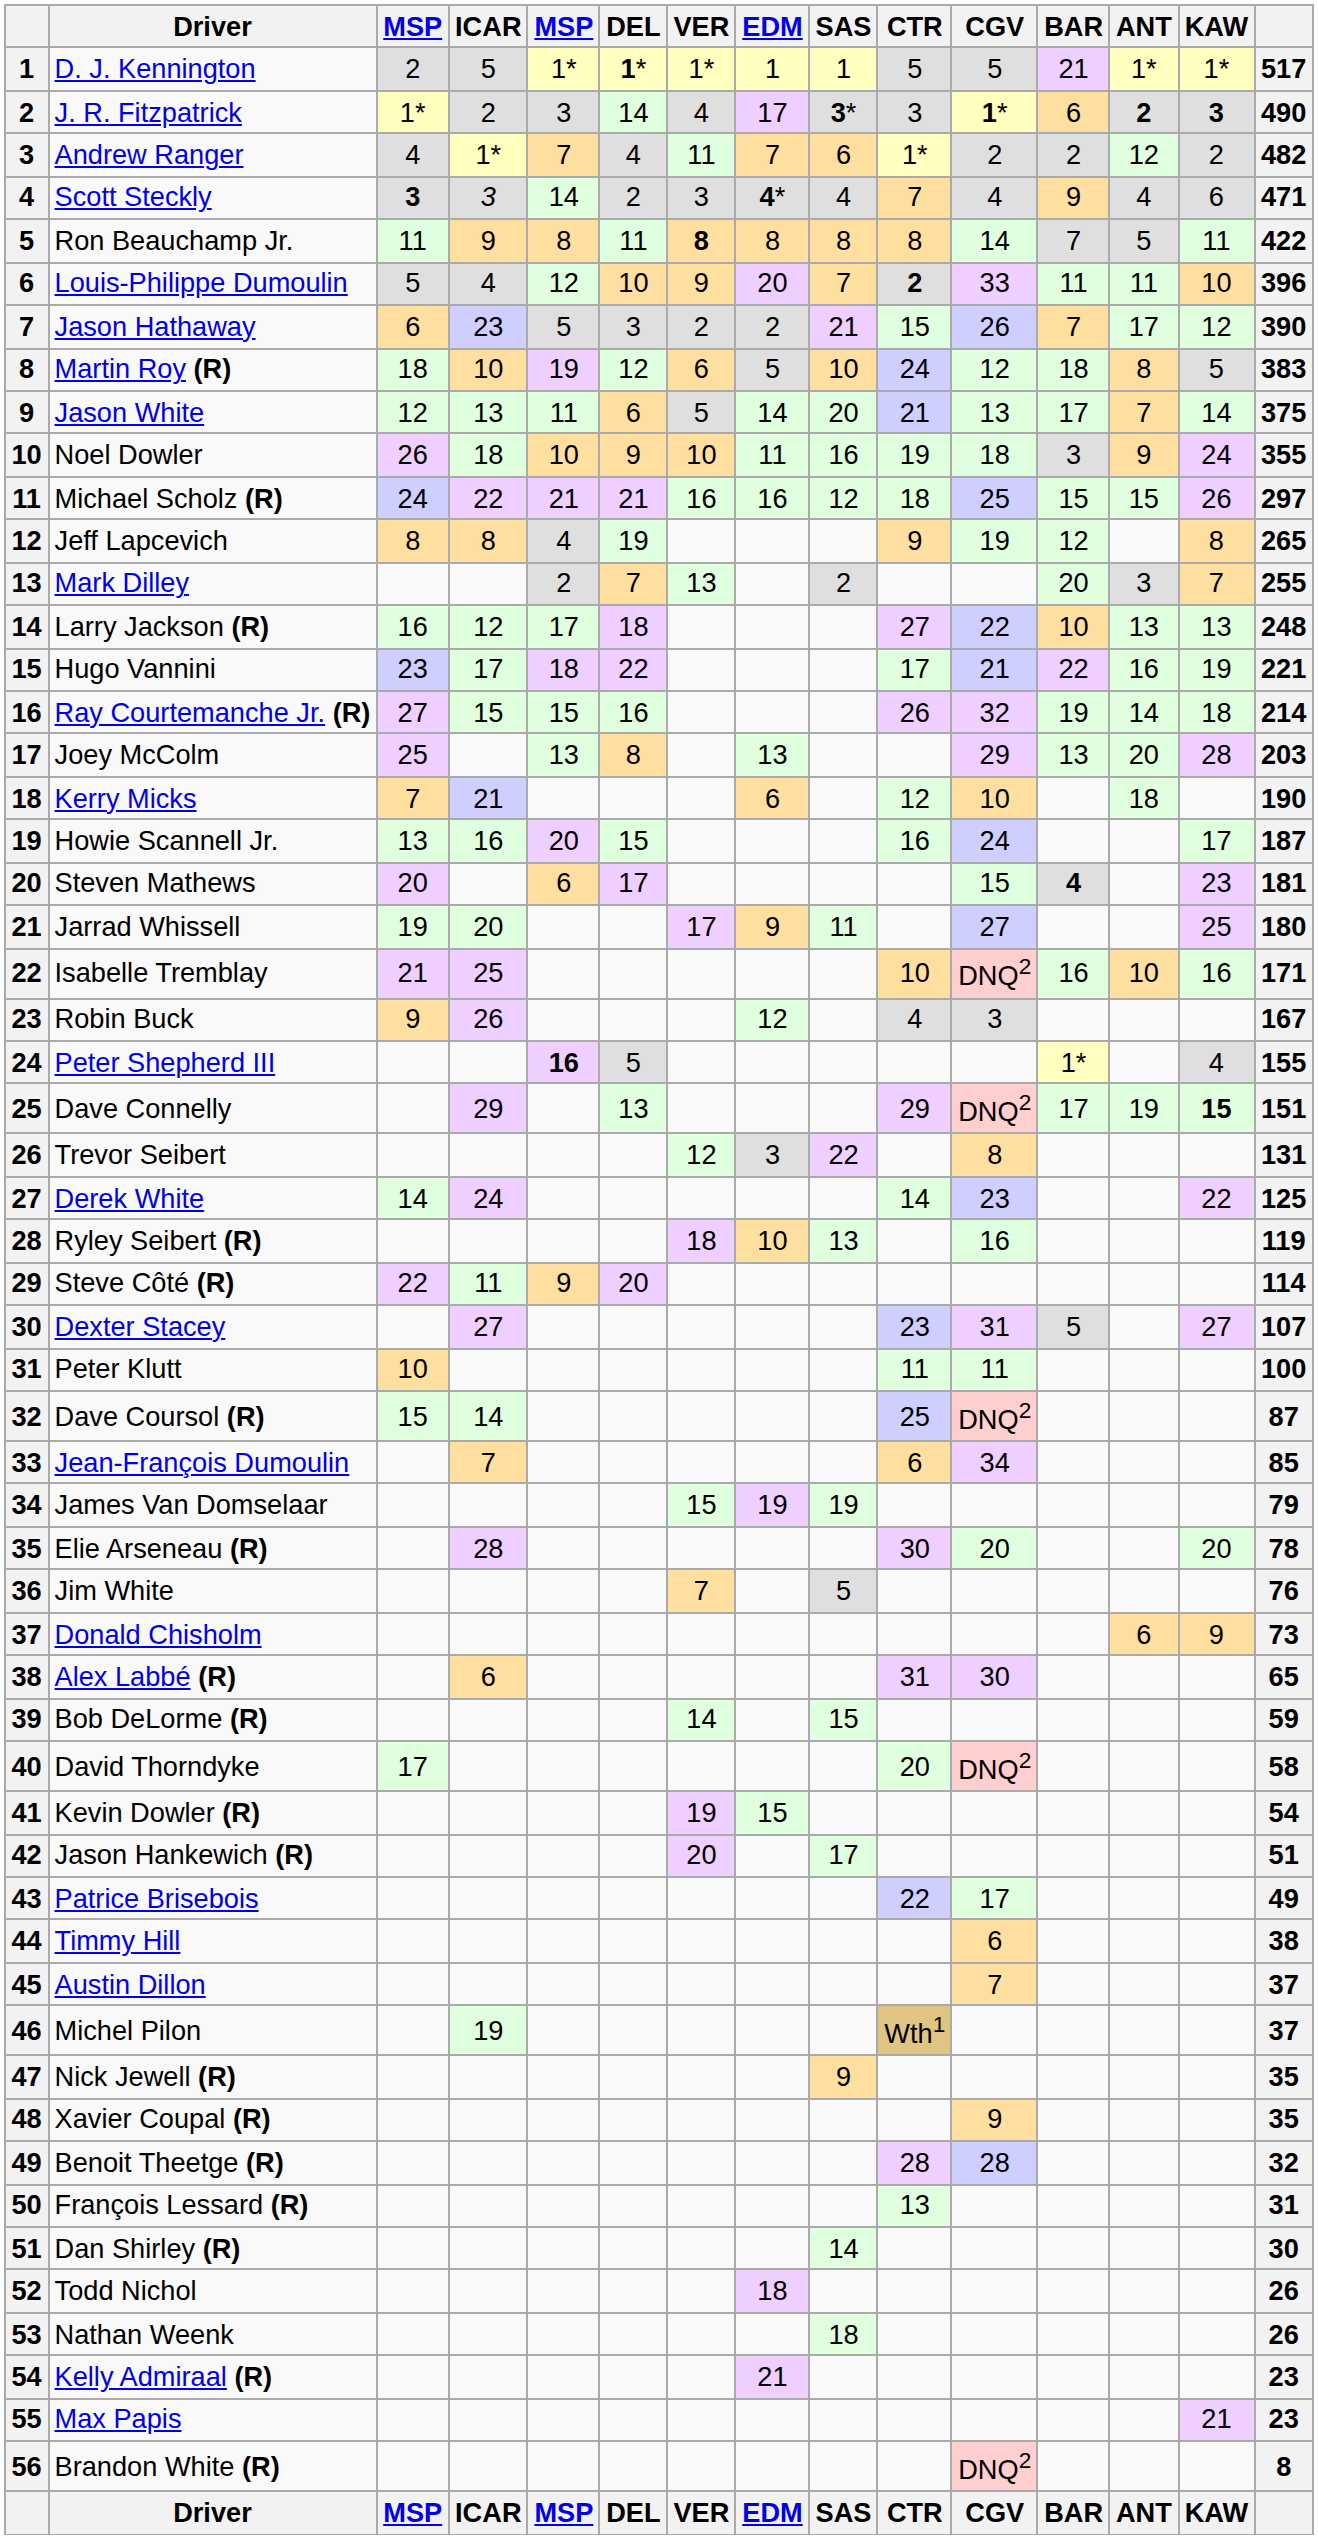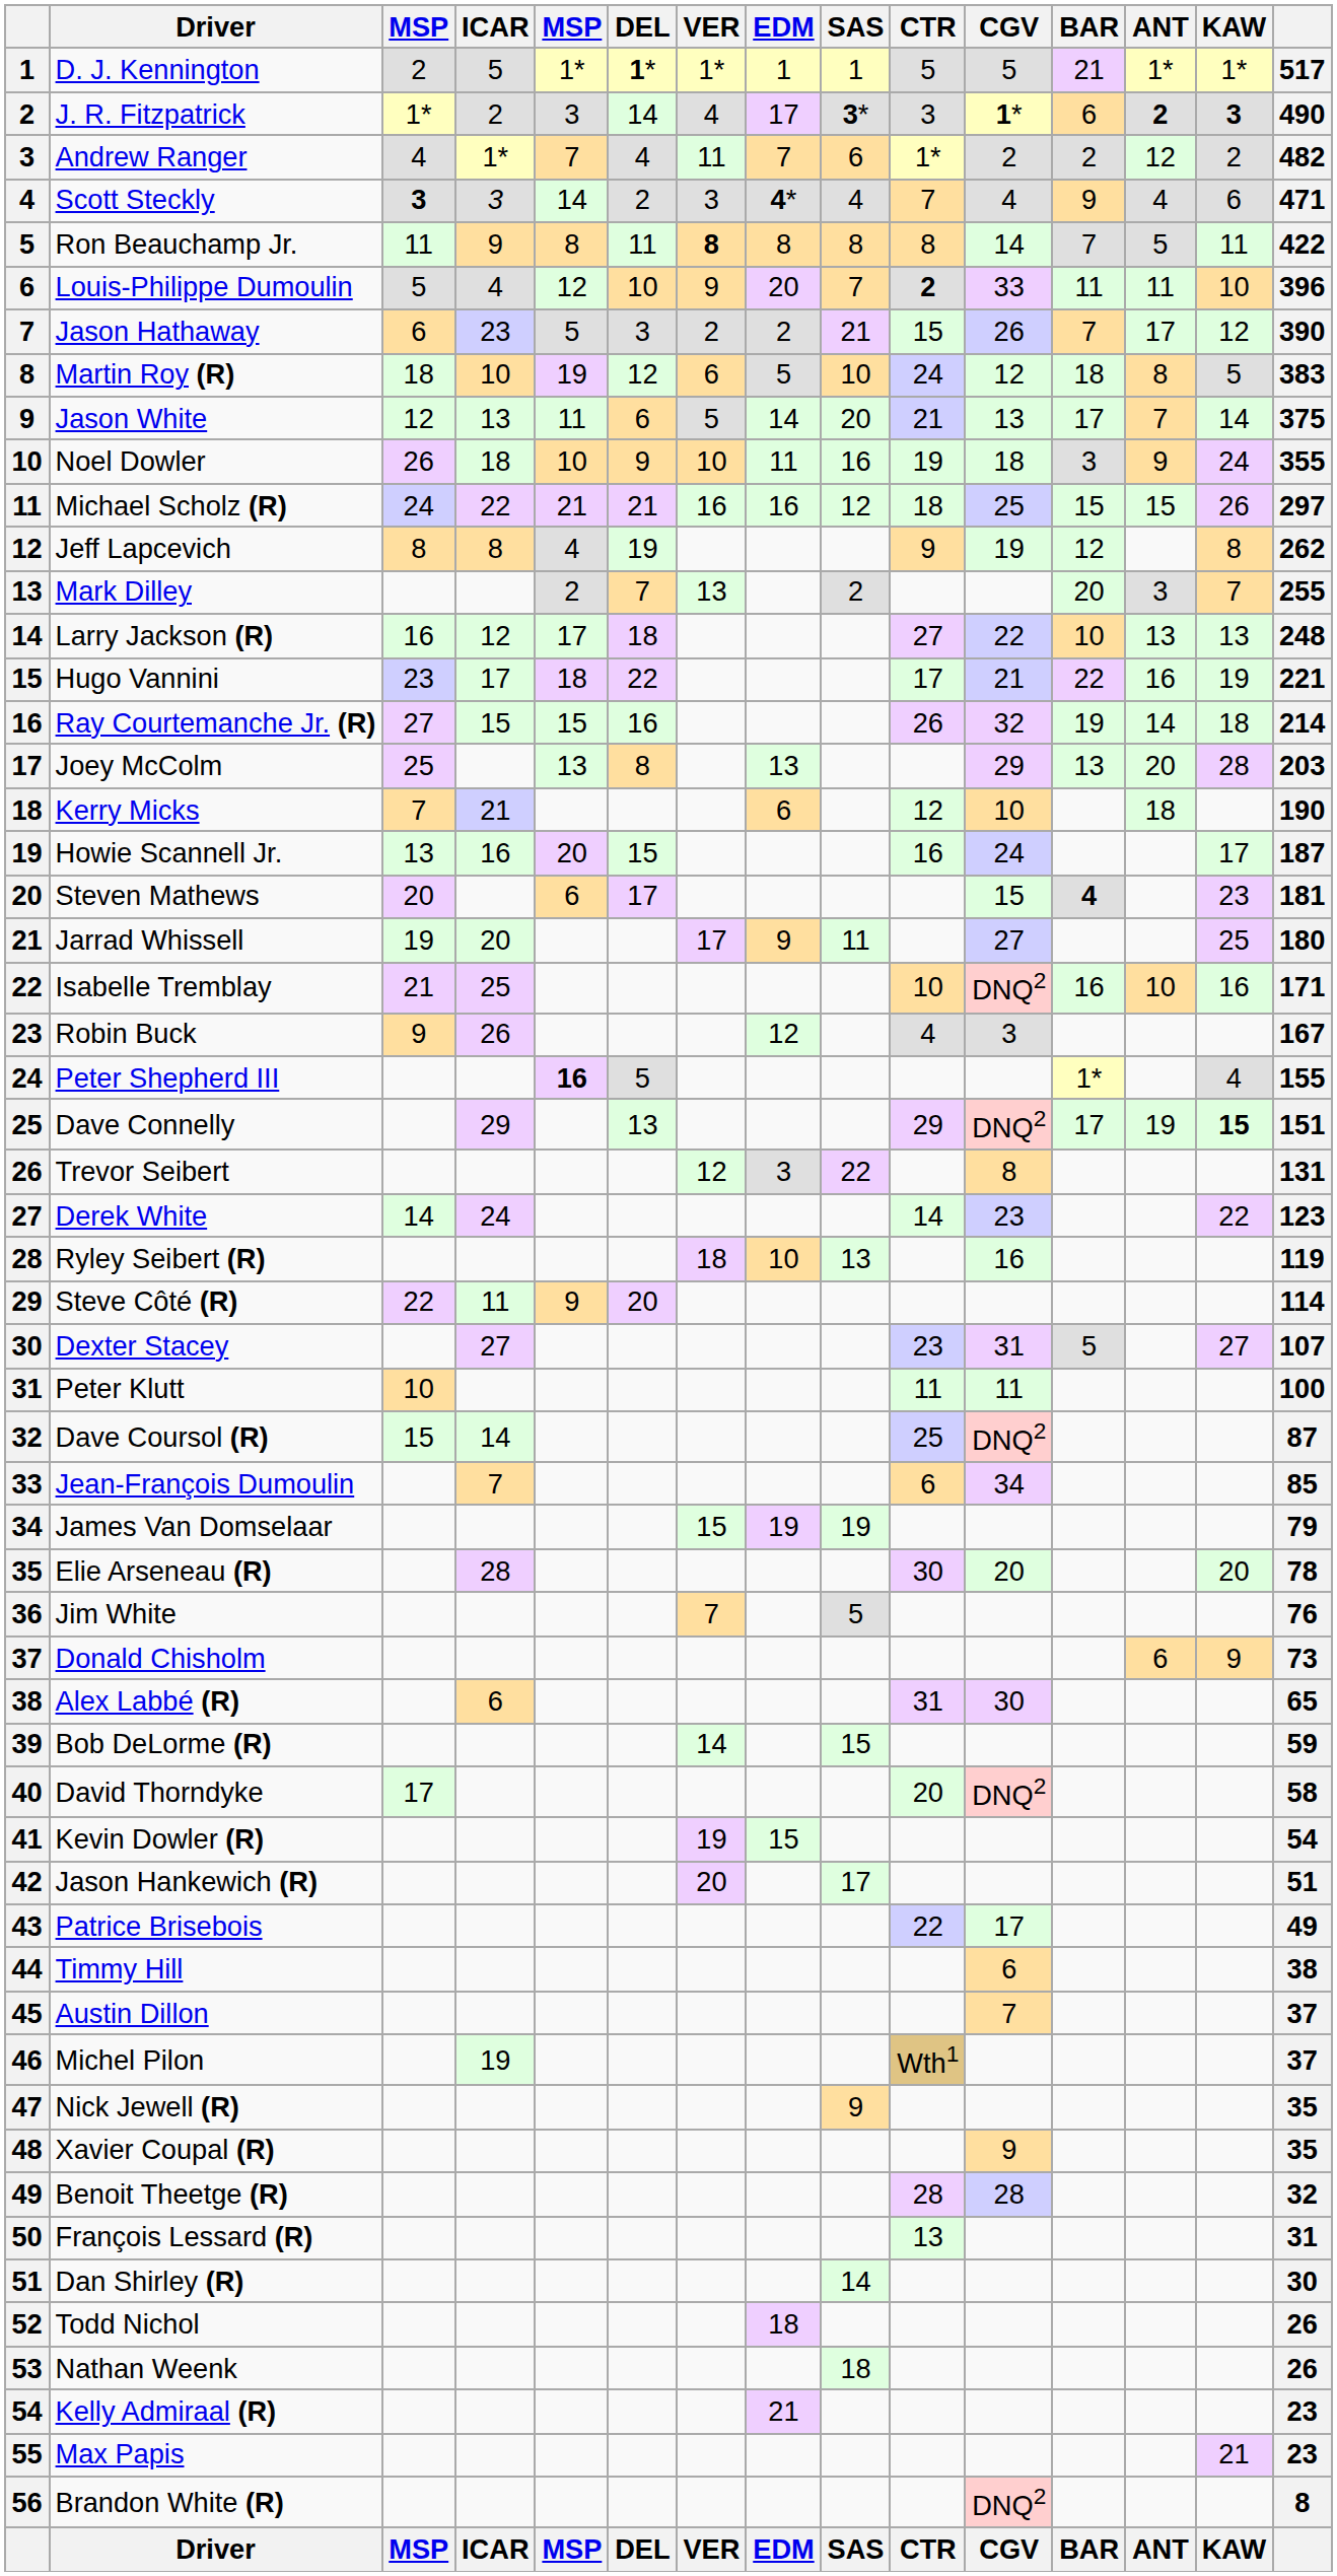Jeff Lapcevich | column 15: 265 -> 262
Derek White | column 15: 125 -> 123
